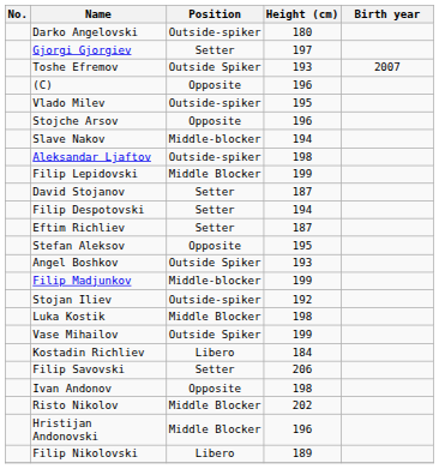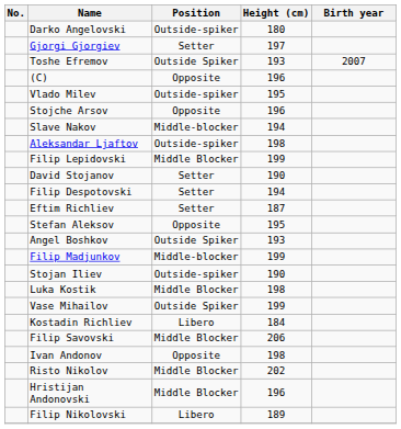David Stojanov | Height (cm): 187 -> 190
Stojan Iliev | Height (cm): 192 -> 190
Filip Savovski | Position: Setter -> Middle Blocker
